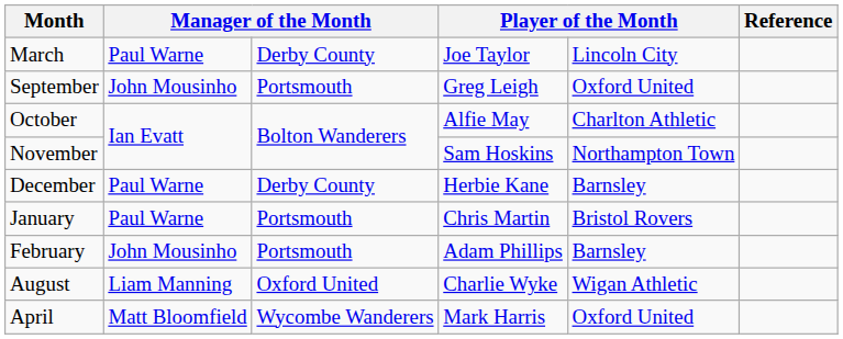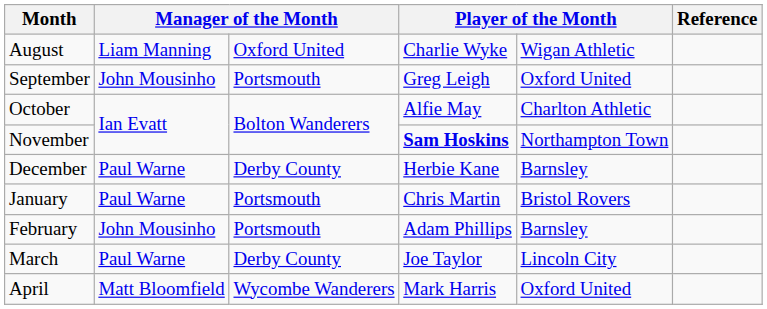rows swapped: August <-> March
November | column 4: normal -> bold
